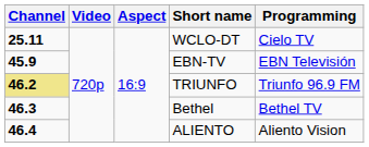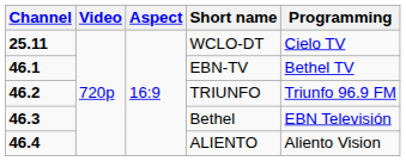EBN-TV | Channel: 45.9 -> 46.1
EBN-TV | Programming: EBN Televisión -> Bethel TV
TRIUNFO | Channel: khaki background -> no background
Bethel | Programming: Bethel TV -> EBN Televisión
